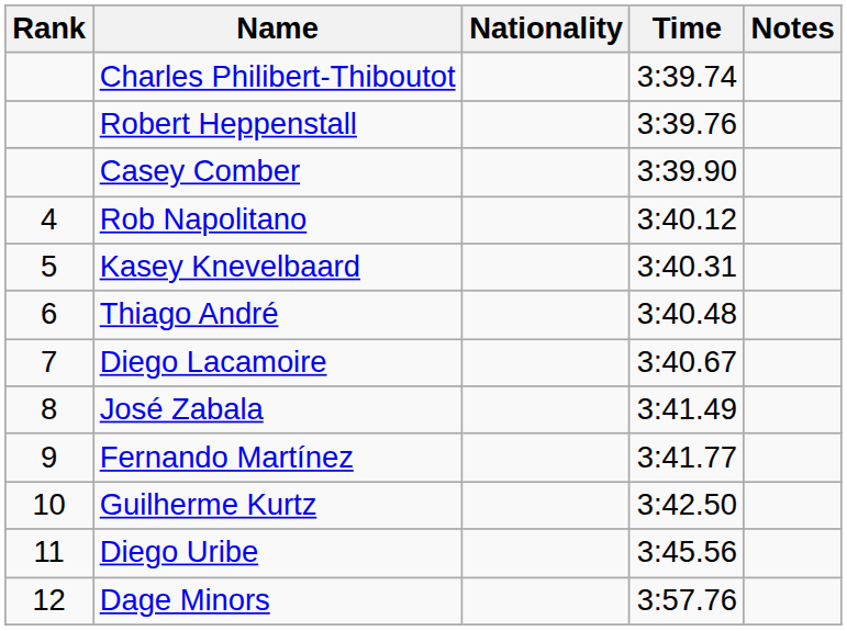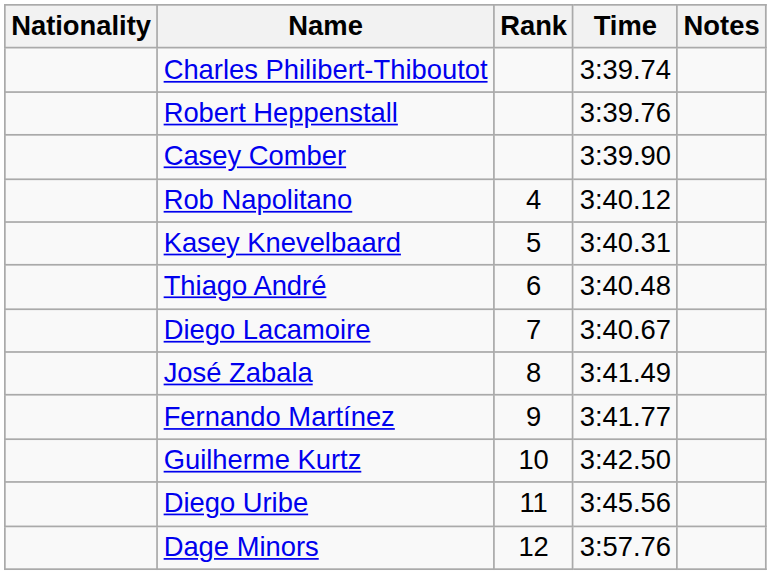columns swapped: Rank <-> Nationality
